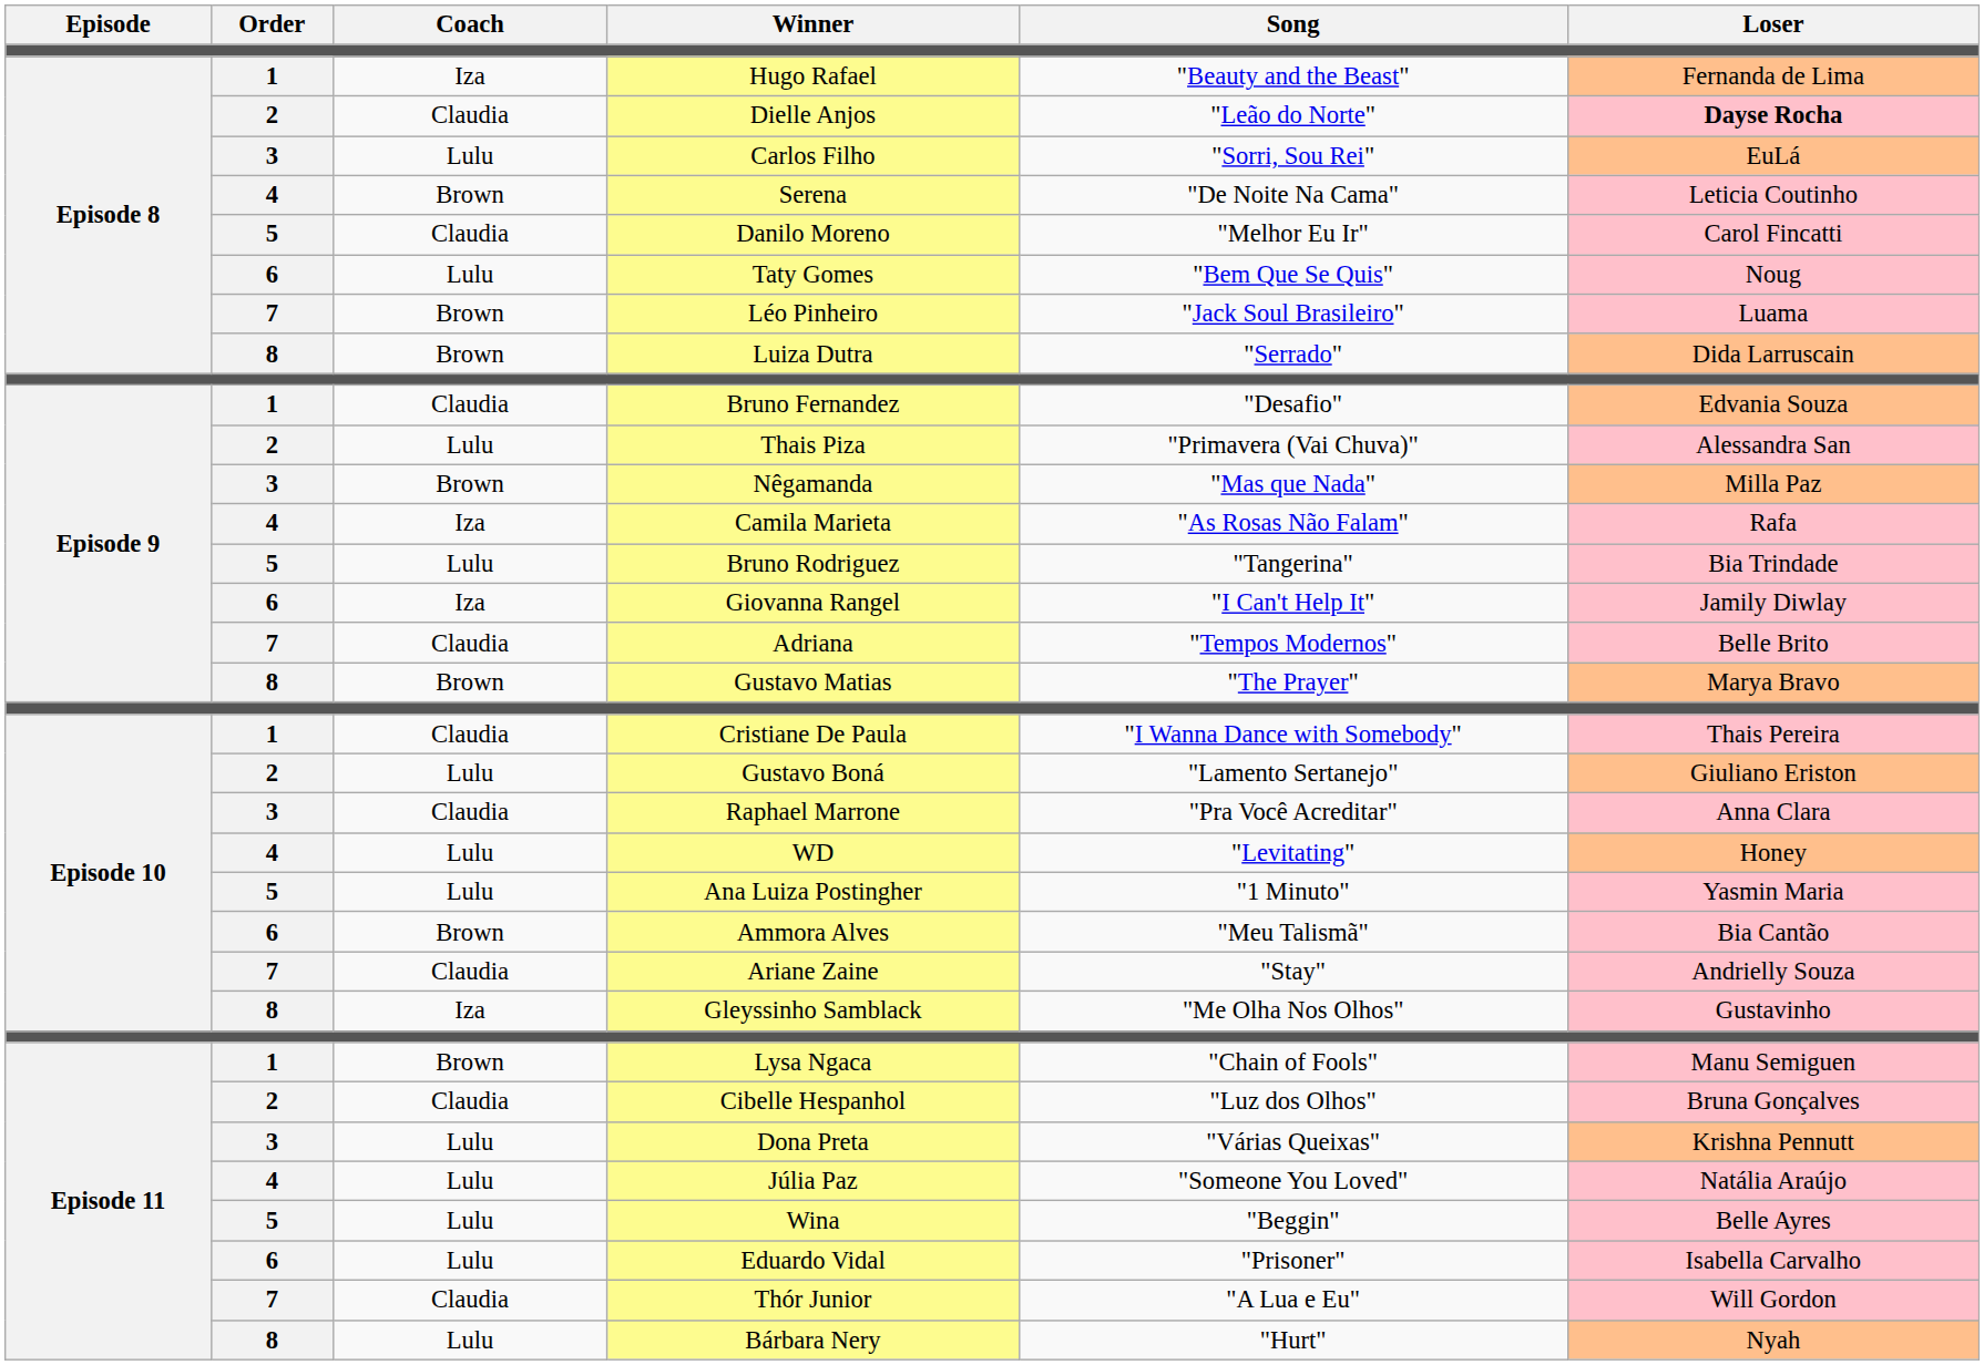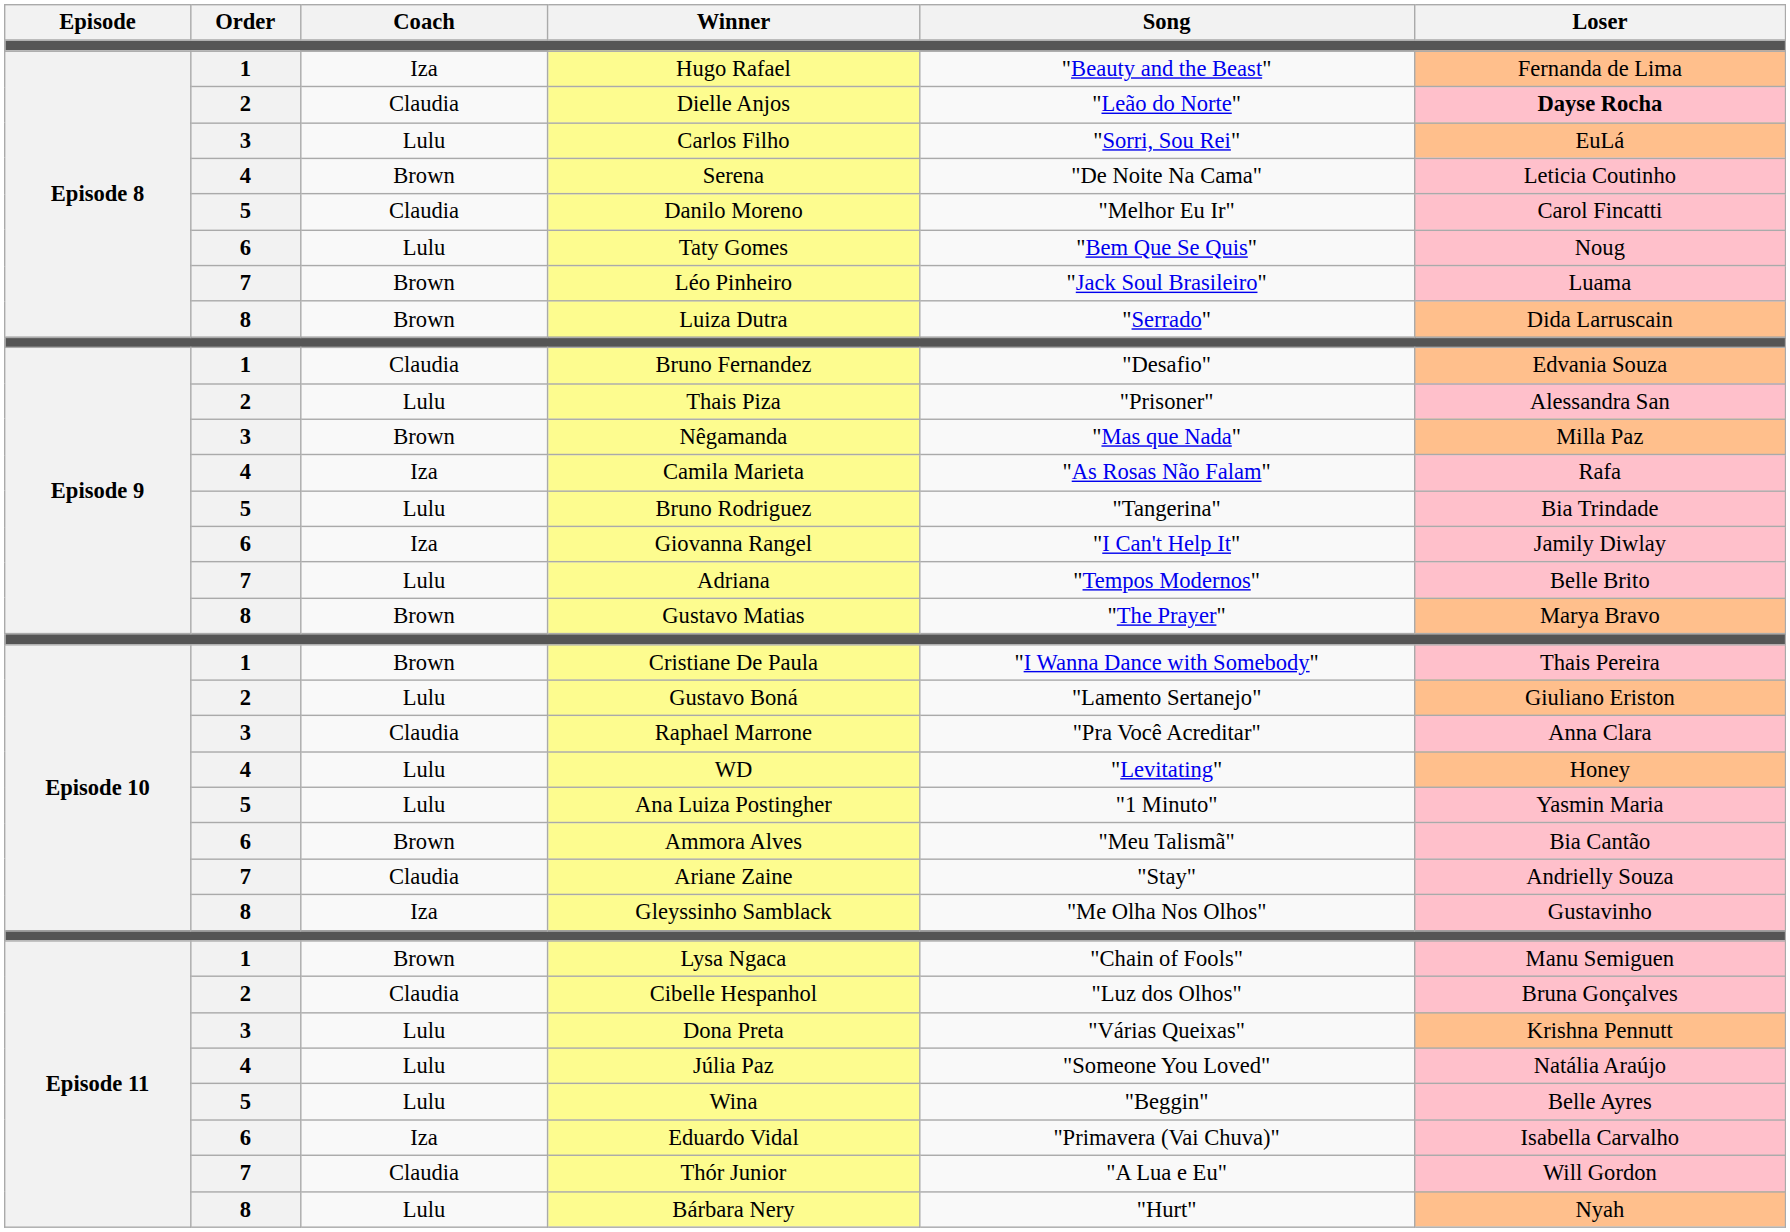Thais Piza | Song: "Primavera (Vai Chuva)" -> "Prisoner"
Adriana | Coach: Claudia -> Lulu
Cristiane De Paula | Coach: Claudia -> Brown
Eduardo Vidal | Coach: Lulu -> Iza
Eduardo Vidal | Song: "Prisoner" -> "Primavera (Vai Chuva)"
